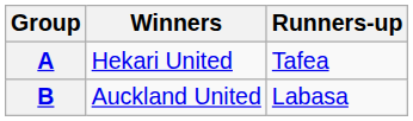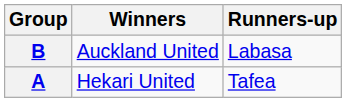rows swapped: A <-> B
